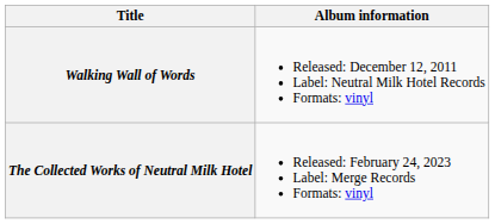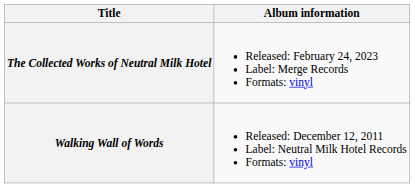rows swapped: Walking Wall of Words <-> The Collected Works of Neutral Milk Hotel
